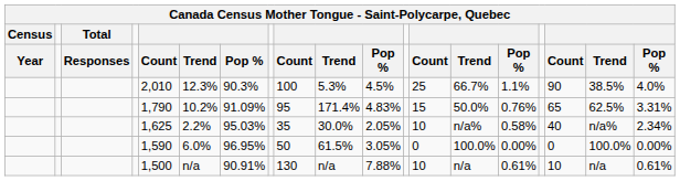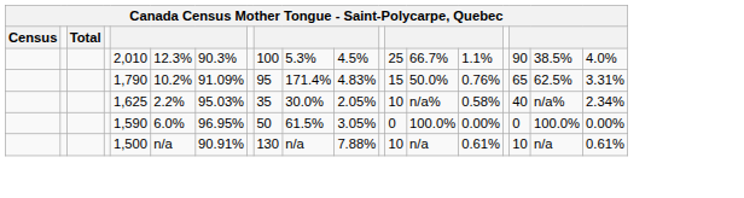- row: Year | Responses | Count | Trend | Pop % | Count | Trend | Pop % | Count | Trend | Pop % | Count | Trend | Pop %
